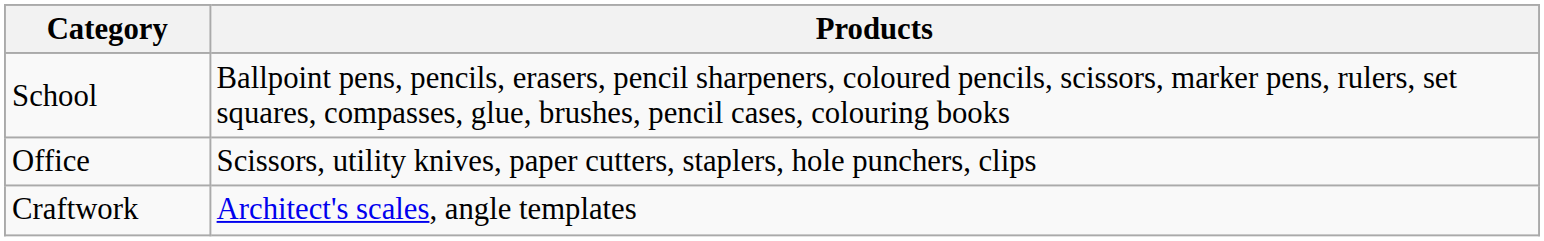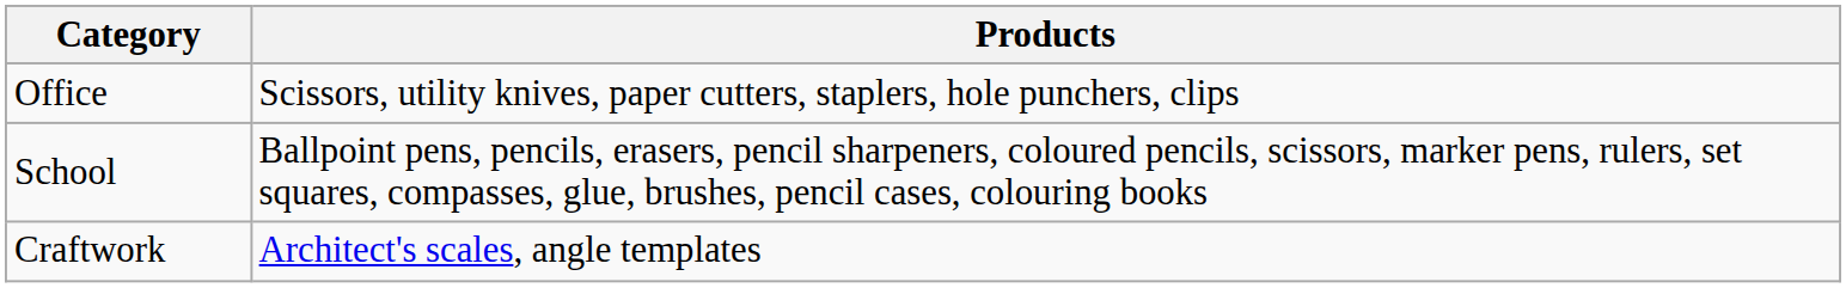rows swapped: School <-> Office
